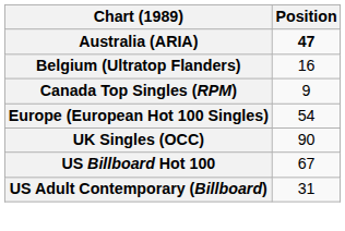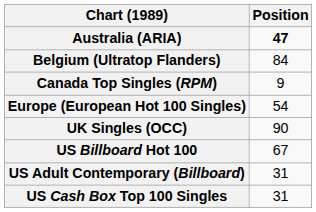Belgium (Ultratop Flanders) | Position: 16 -> 84
+ row: US Cash Box Top 100 Singles | 31
